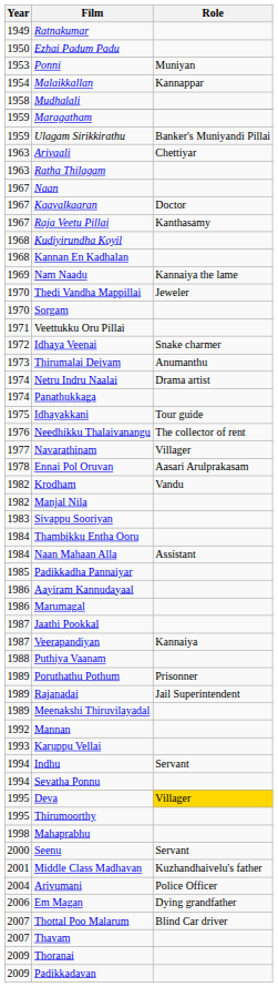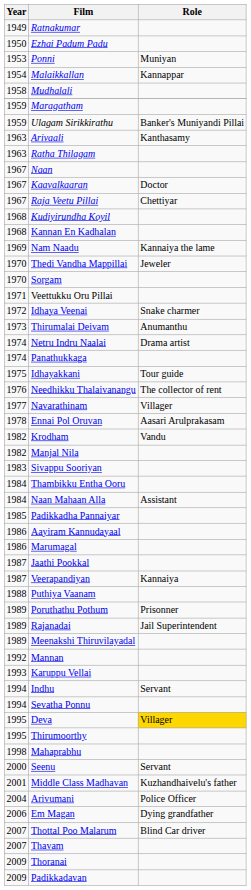Arivaali | Role: Chettiyar -> Kanthasamy
Raja Veetu Pillai | Role: Kanthasamy -> Chettiyar
